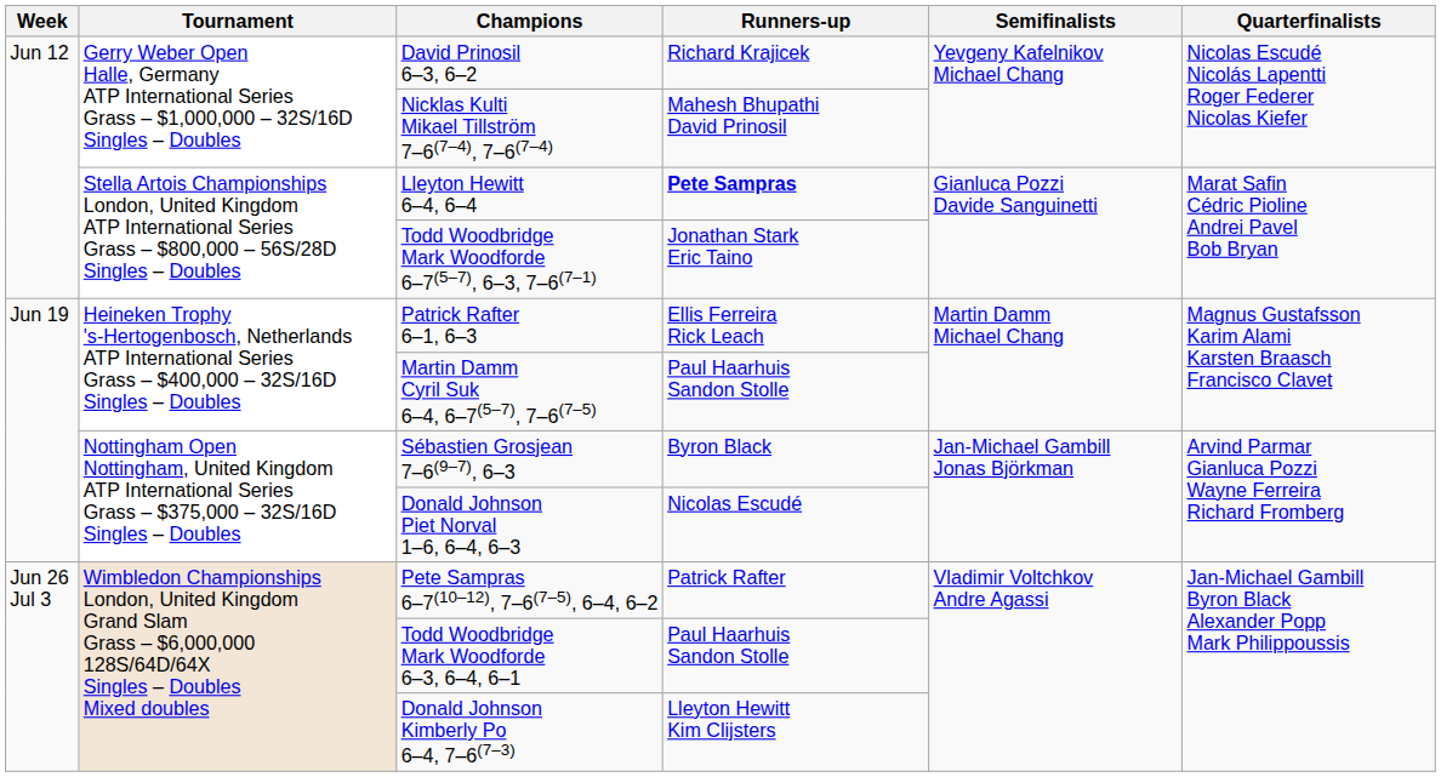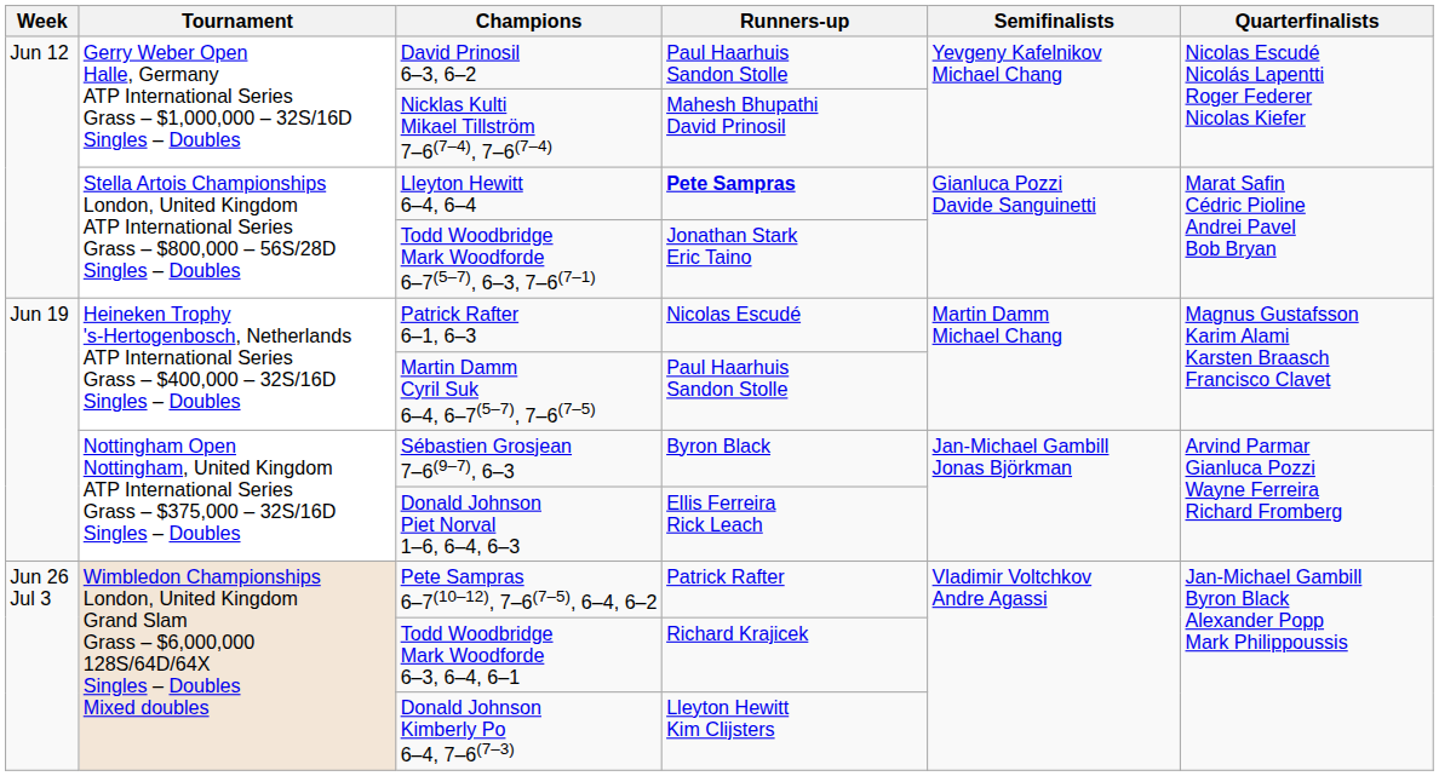David Prinosil 6–3, 6–2 | Runners-up: Richard Krajicek -> Paul Haarhuis Sandon Stolle
Patrick Rafter 6–1, 6–3 | Runners-up: Ellis Ferreira Rick Leach -> Nicolas Escudé
Donald Johnson Piet Norval 1–6, 6–4, 6–3 | Runners-up: Nicolas Escudé -> Ellis Ferreira Rick Leach
Todd Woodbridge Mark Woodforde 6–3, 6–4, 6–1 | Runners-up: Paul Haarhuis Sandon Stolle -> Richard Krajicek
